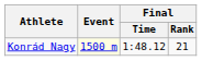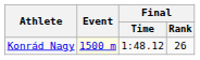Konrád Nagy | Final / Rank: 21 -> 26
